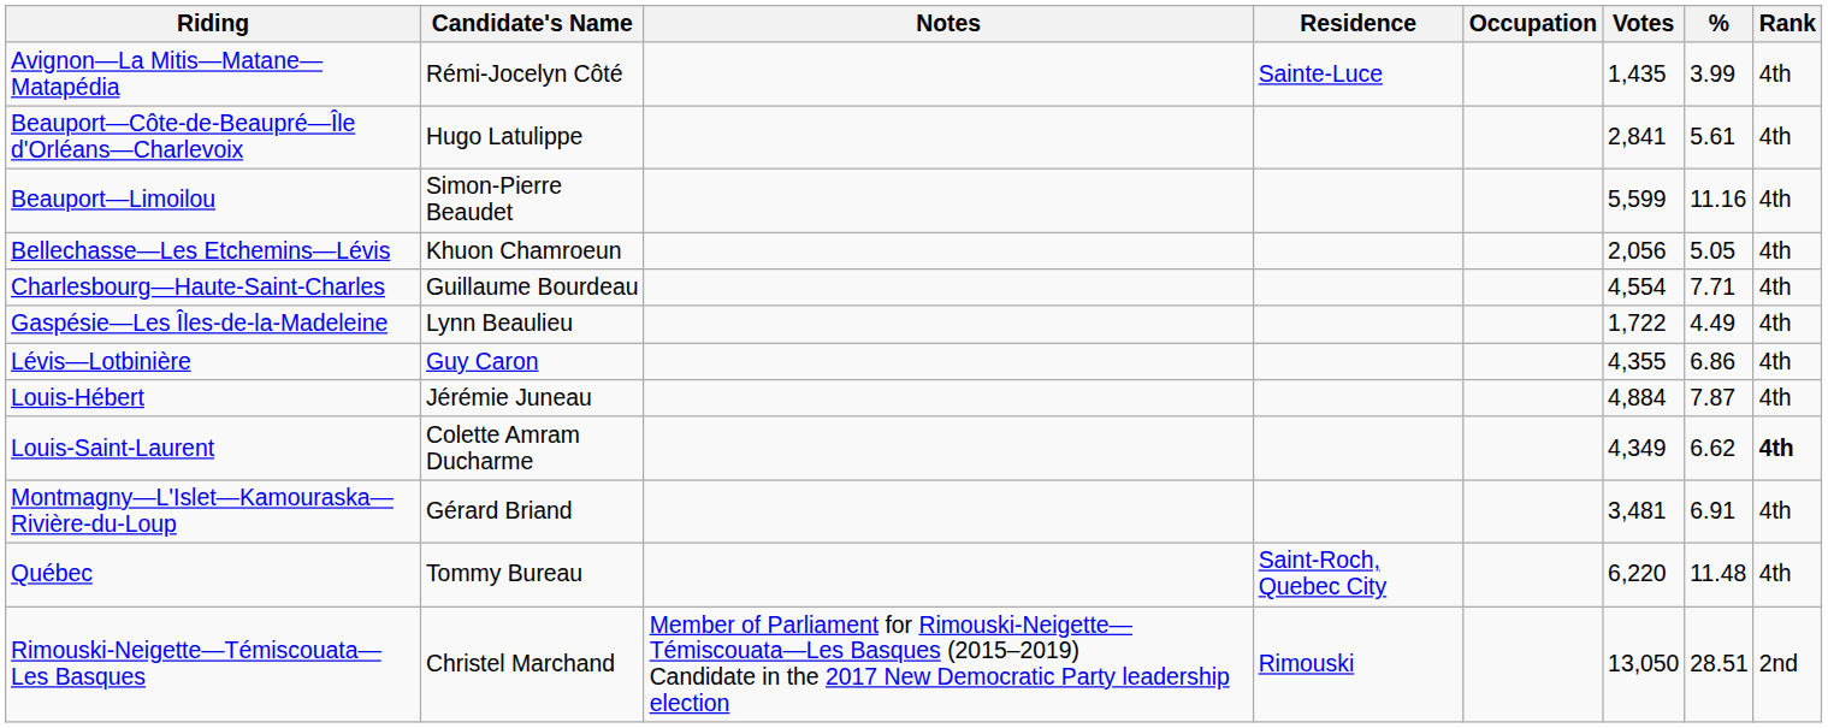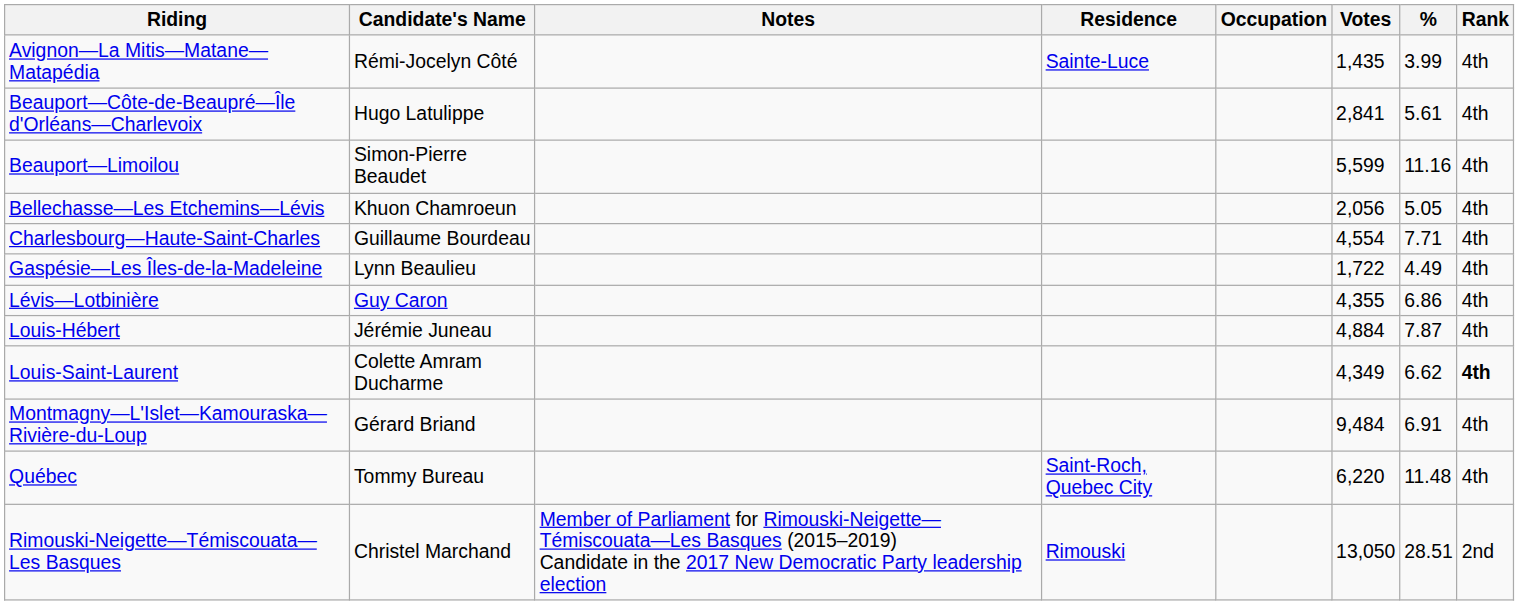Montmagny—L'Islet—Kamouraska—Rivière-du-Loup | Votes: 3,481 -> 9,484
